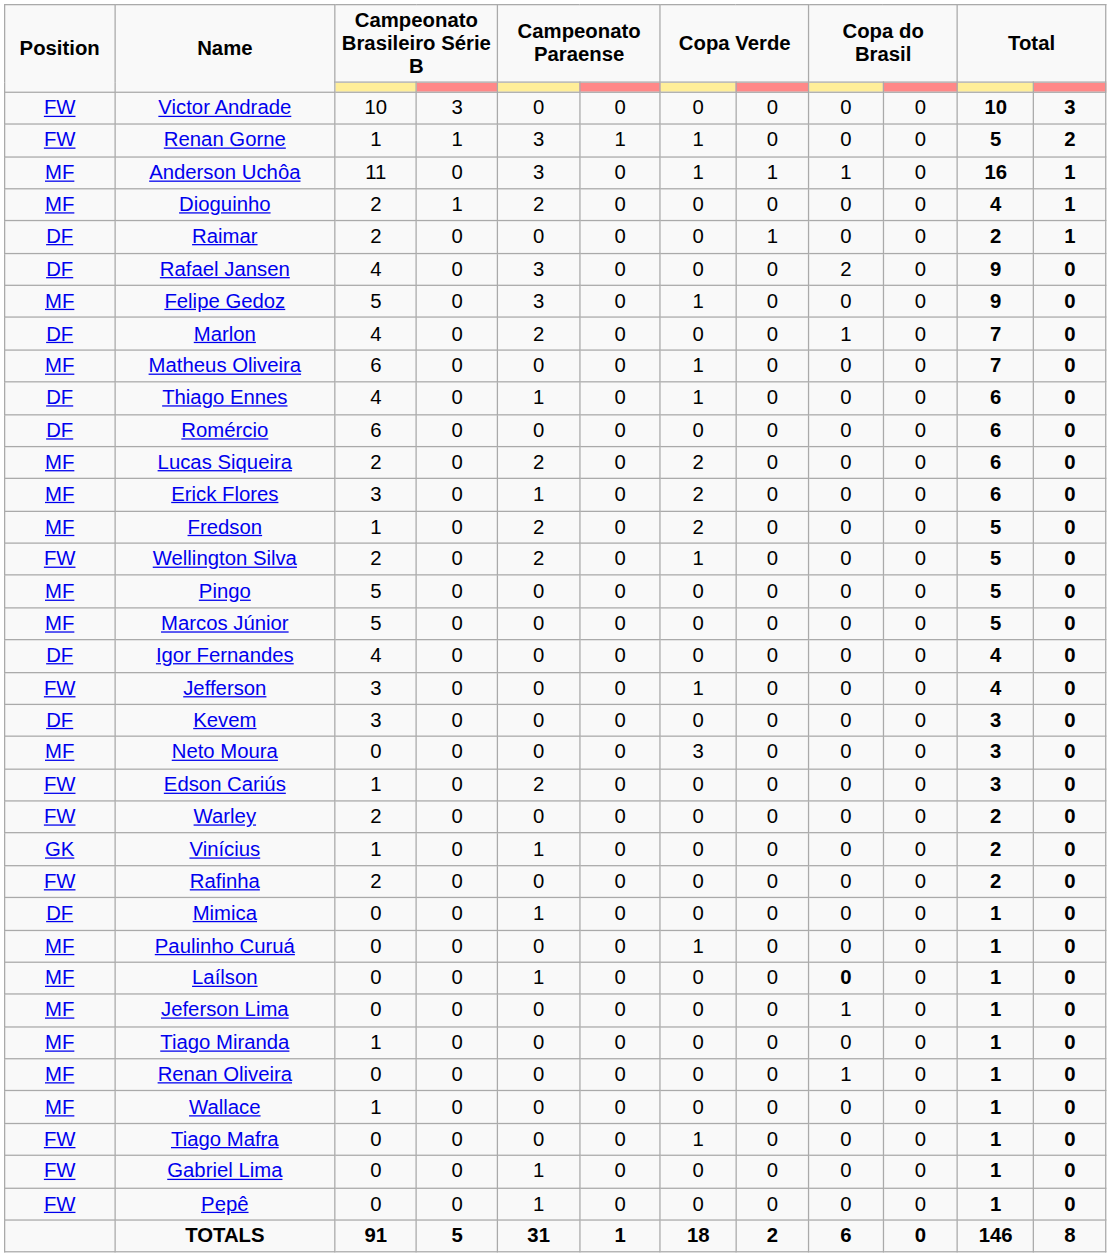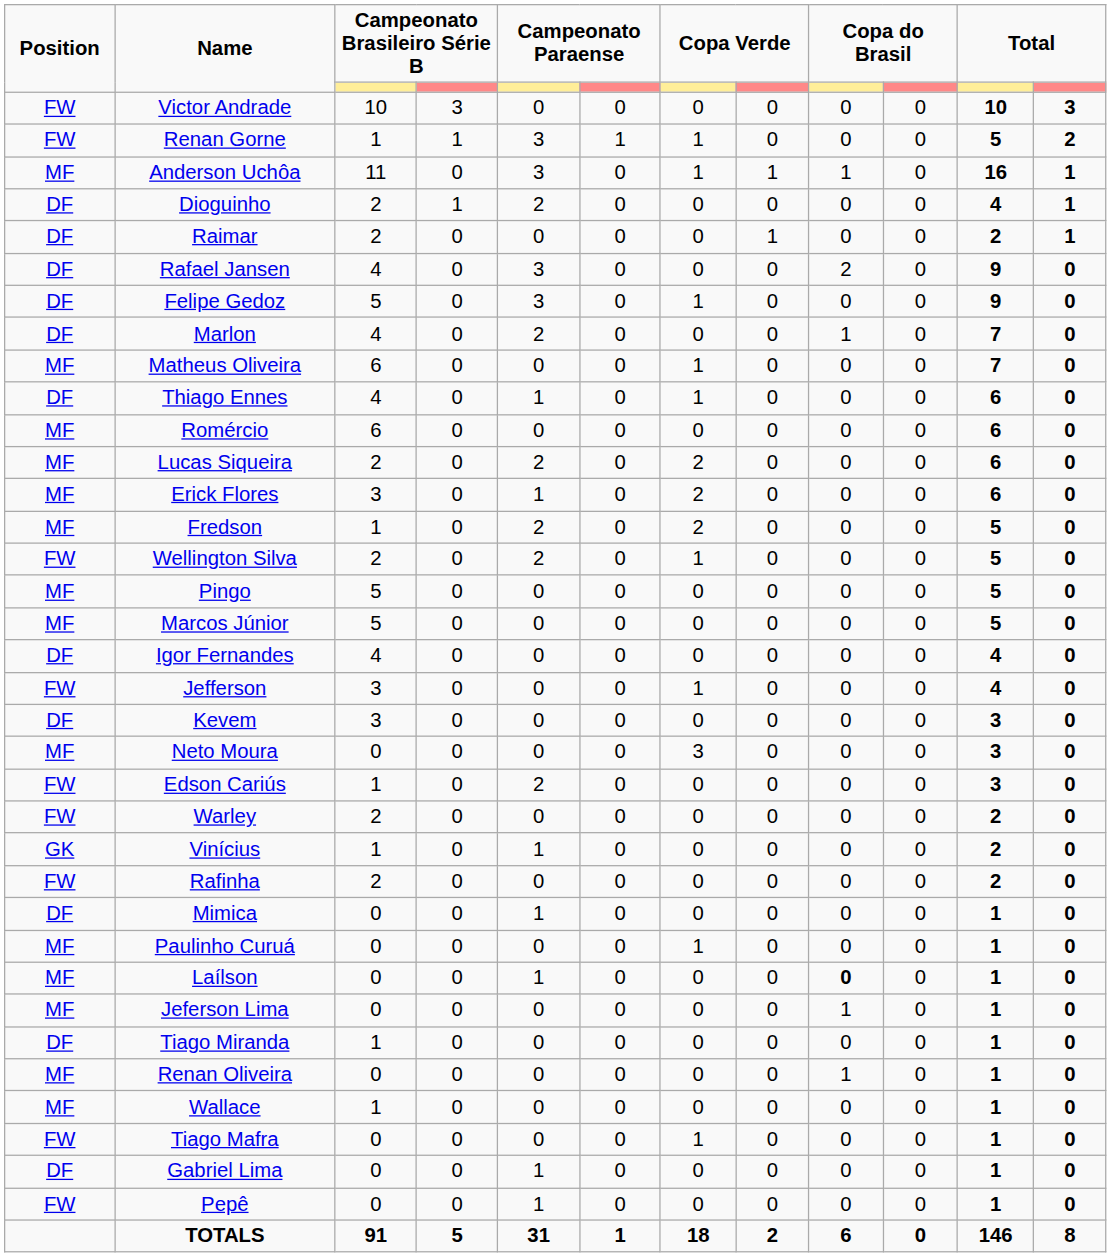Dioguinho | Position: MF -> DF
Felipe Gedoz | Position: MF -> DF
Romércio | Position: DF -> MF
Tiago Miranda | Position: MF -> DF
Gabriel Lima | Position: FW -> DF
